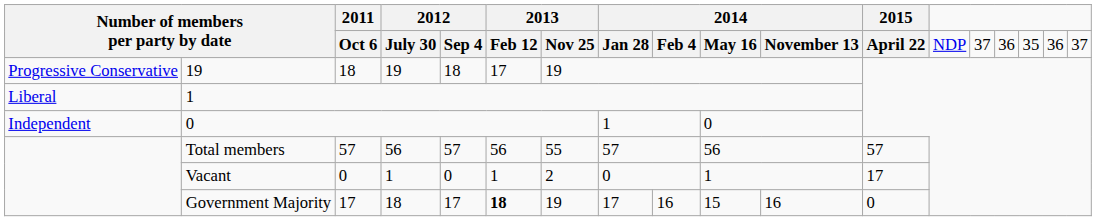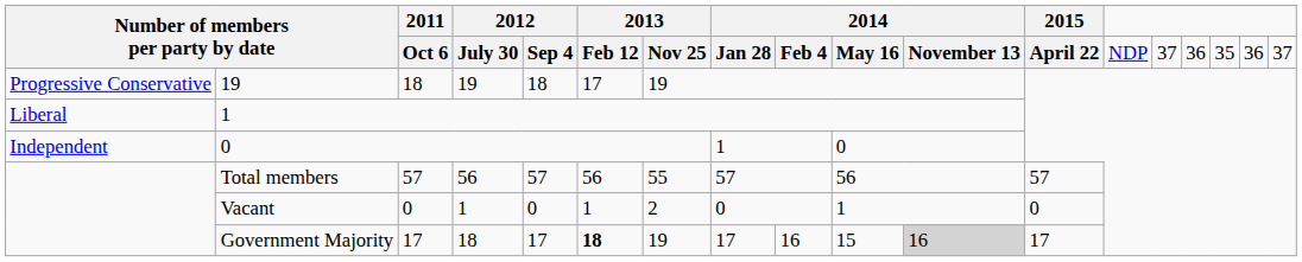Vacant | 2015: 17 -> 0
Government Majority | column 11: no background -> lightgrey background
Government Majority | 2015: 0 -> 17
